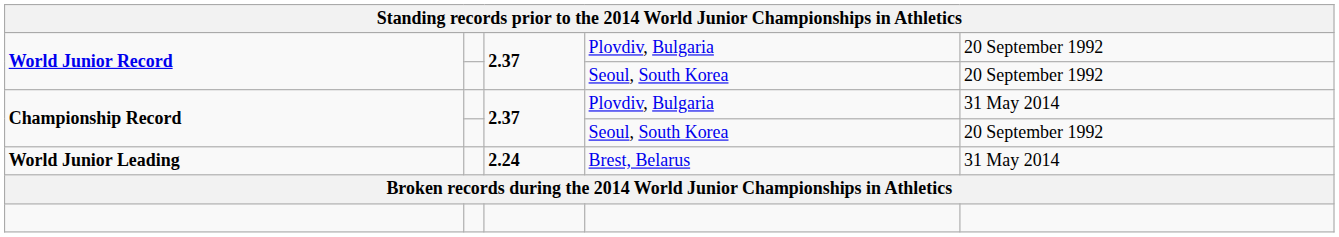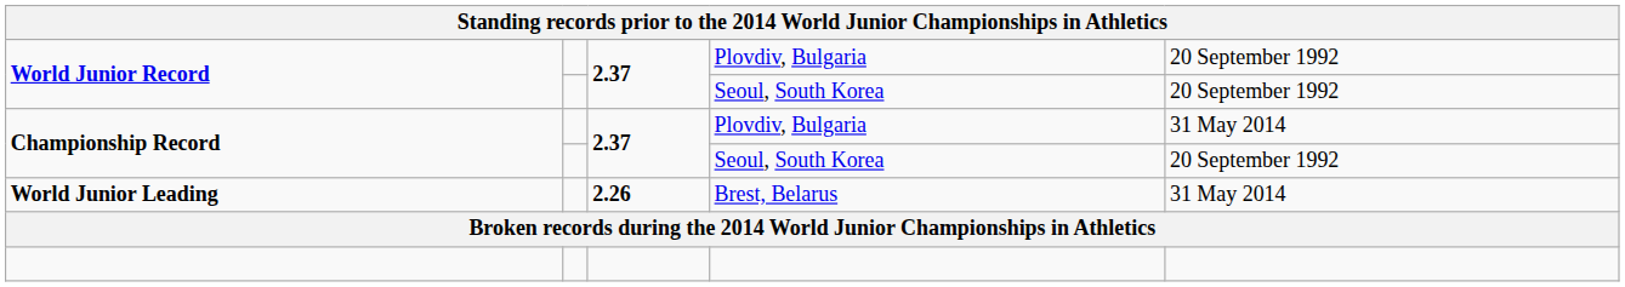World Junior Leading | column 3: 2.24 -> 2.26
